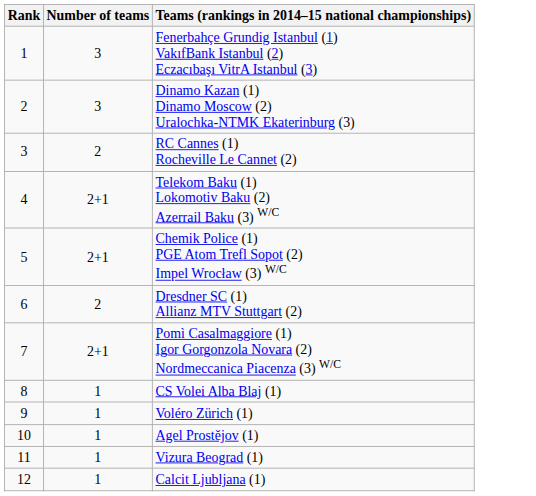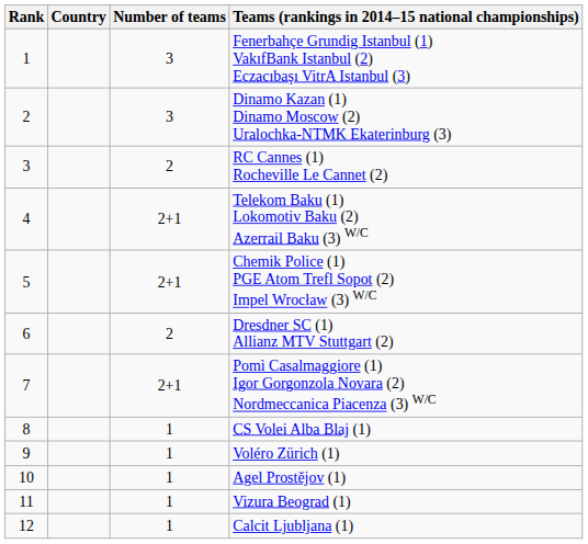+ column: Country
